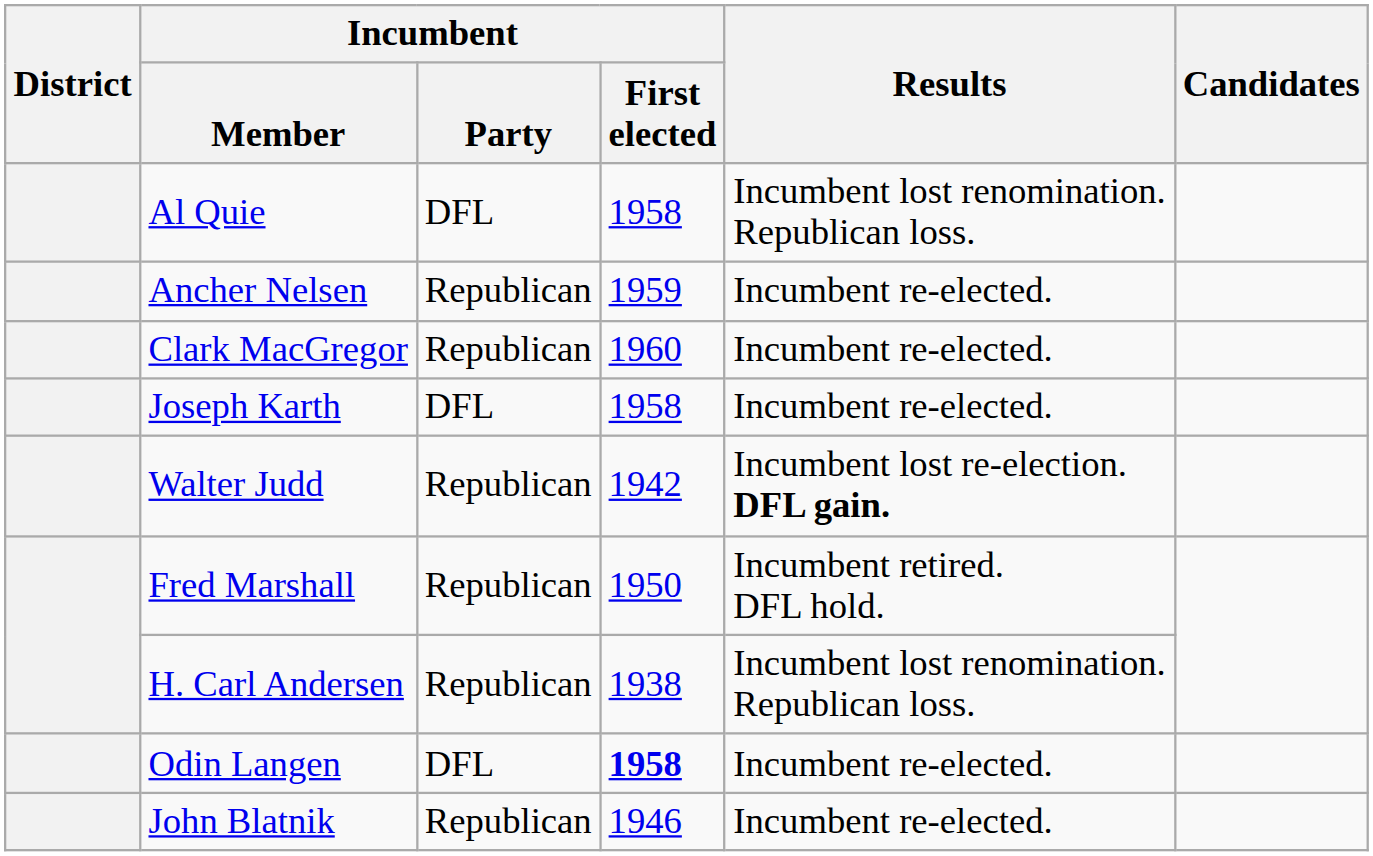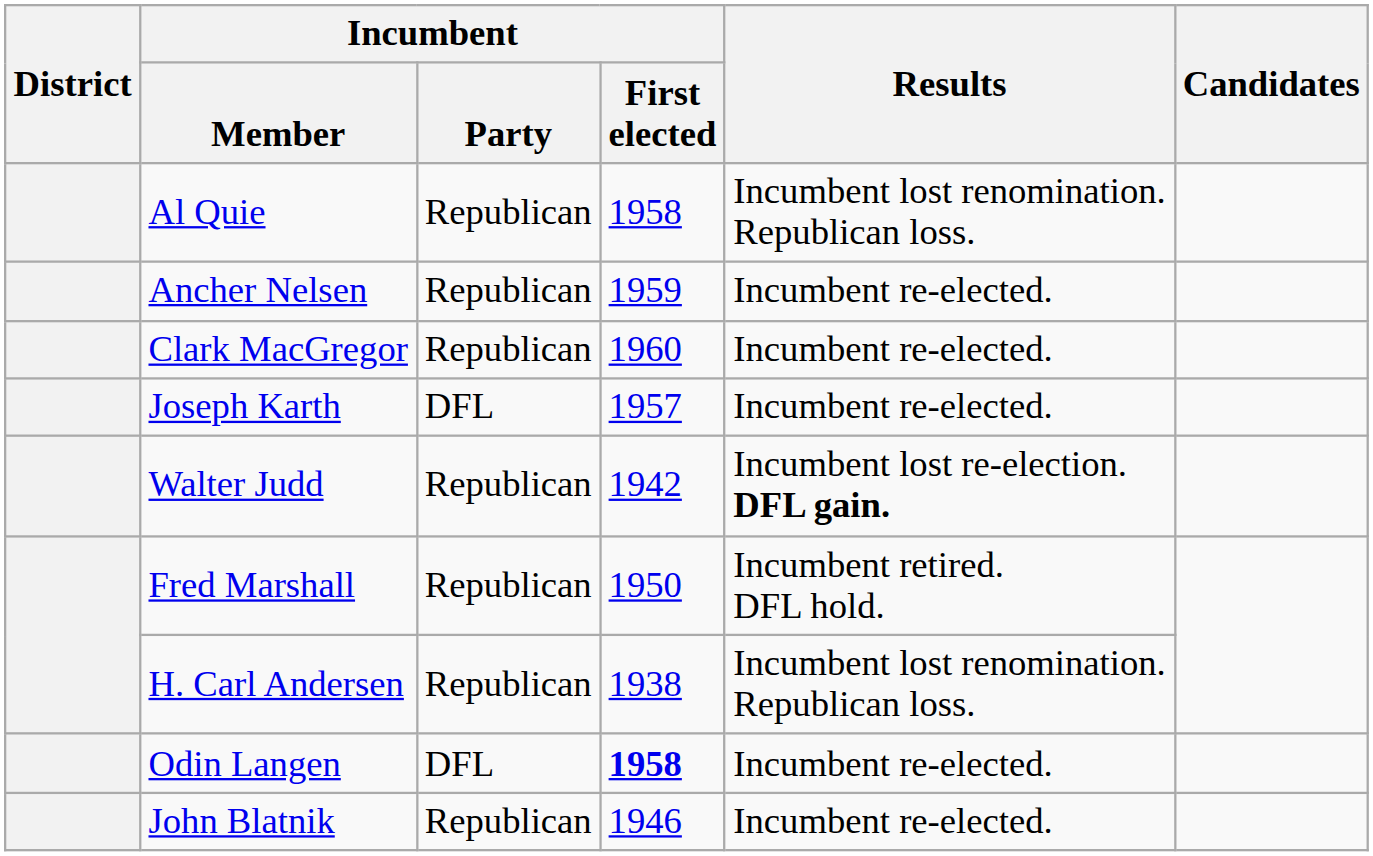Al Quie | Incumbent / Party: DFL -> Republican
Joseph Karth | Incumbent / First elected: 1958 -> 1957
